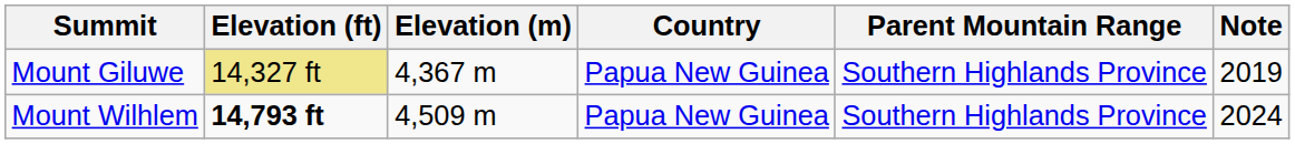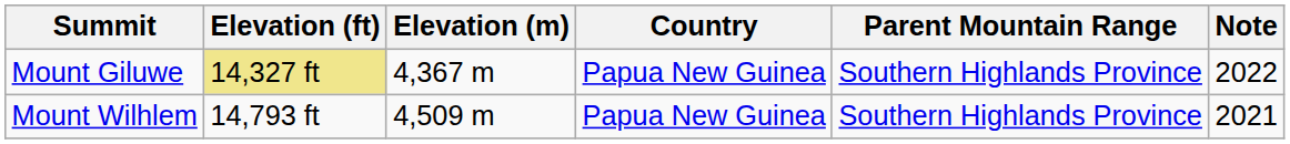Mount Giluwe | Note: 2019 -> 2022
Mount Wilhlem | Elevation (ft): bold -> normal
Mount Wilhlem | Note: 2024 -> 2021
